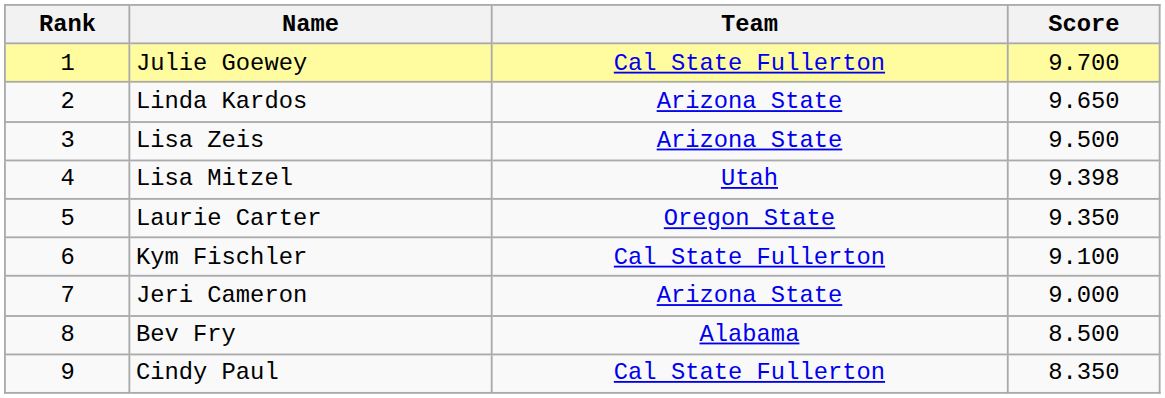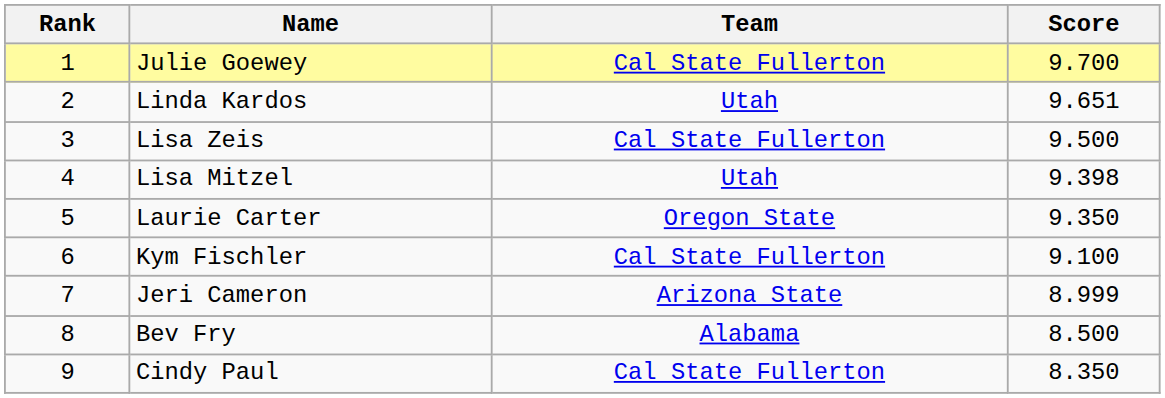Linda Kardos | Team: Arizona State -> Utah
Linda Kardos | Score: 9.650 -> 9.651
Lisa Zeis | Team: Arizona State -> Cal State Fullerton
Jeri Cameron | Score: 9.000 -> 8.999
